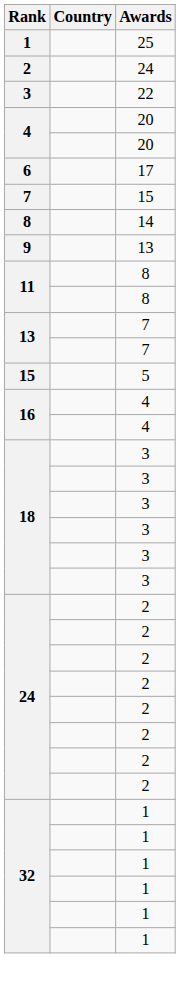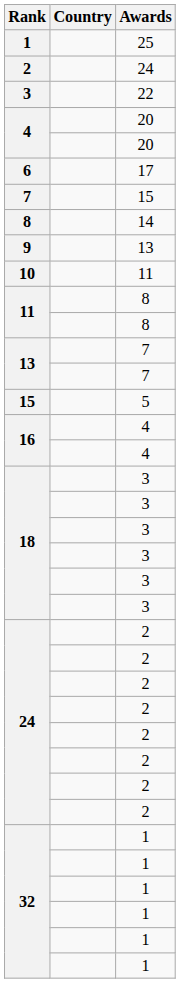+ row: 10 | 11
